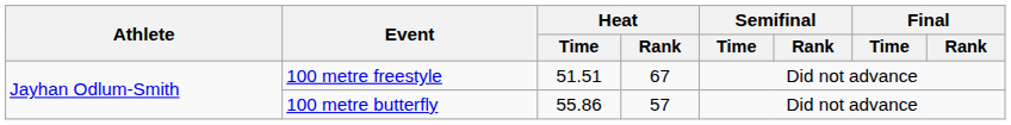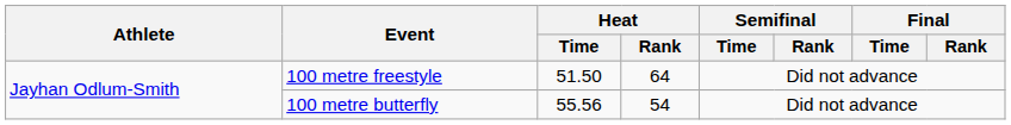100 metre freestyle | Heat / Time: 51.51 -> 51.50
100 metre freestyle | Heat / Rank: 67 -> 64
100 metre butterfly | Heat / Time: 55.86 -> 55.56
100 metre butterfly | Heat / Rank: 57 -> 54
